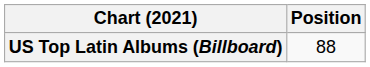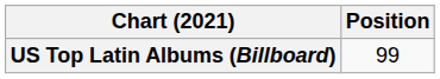US Top Latin Albums (Billboard) | Position: 88 -> 99
